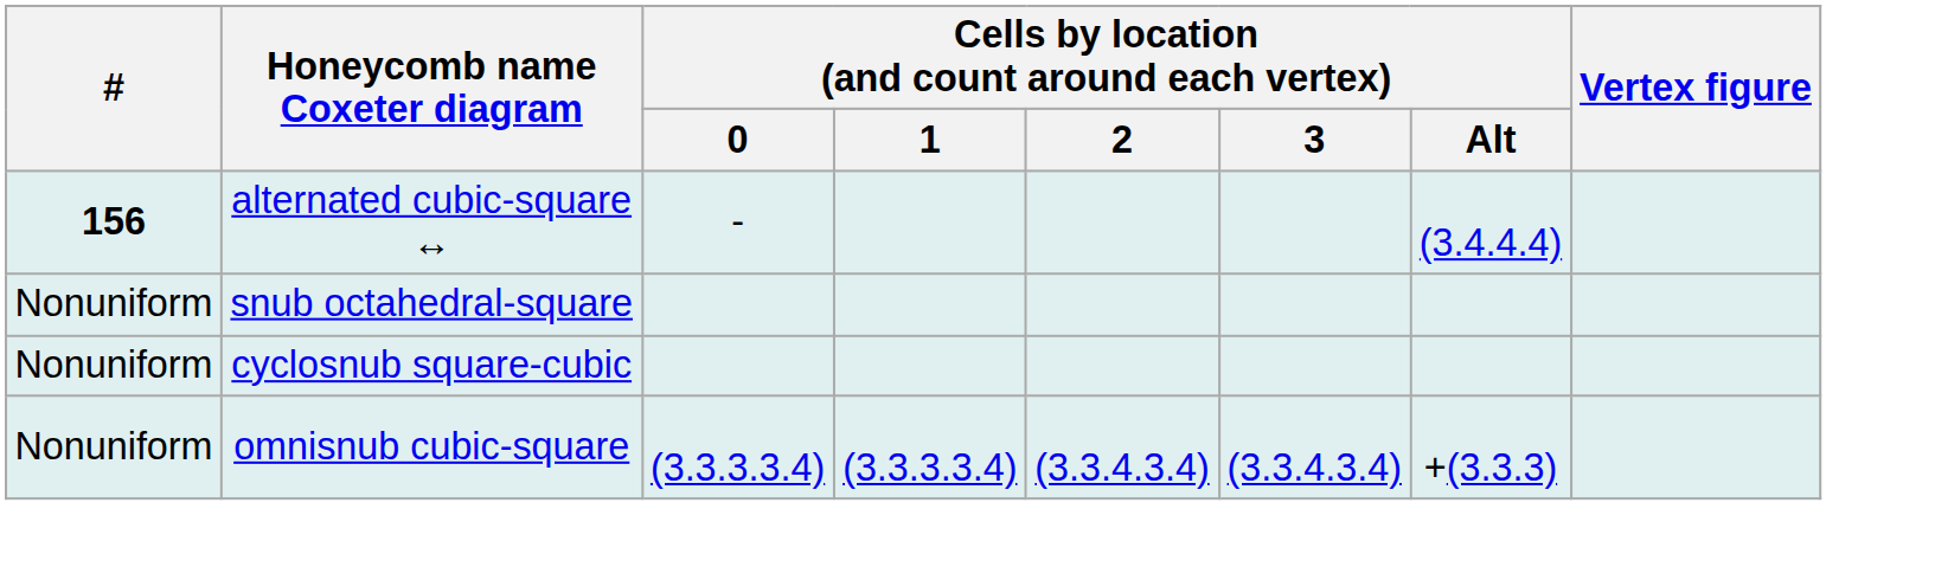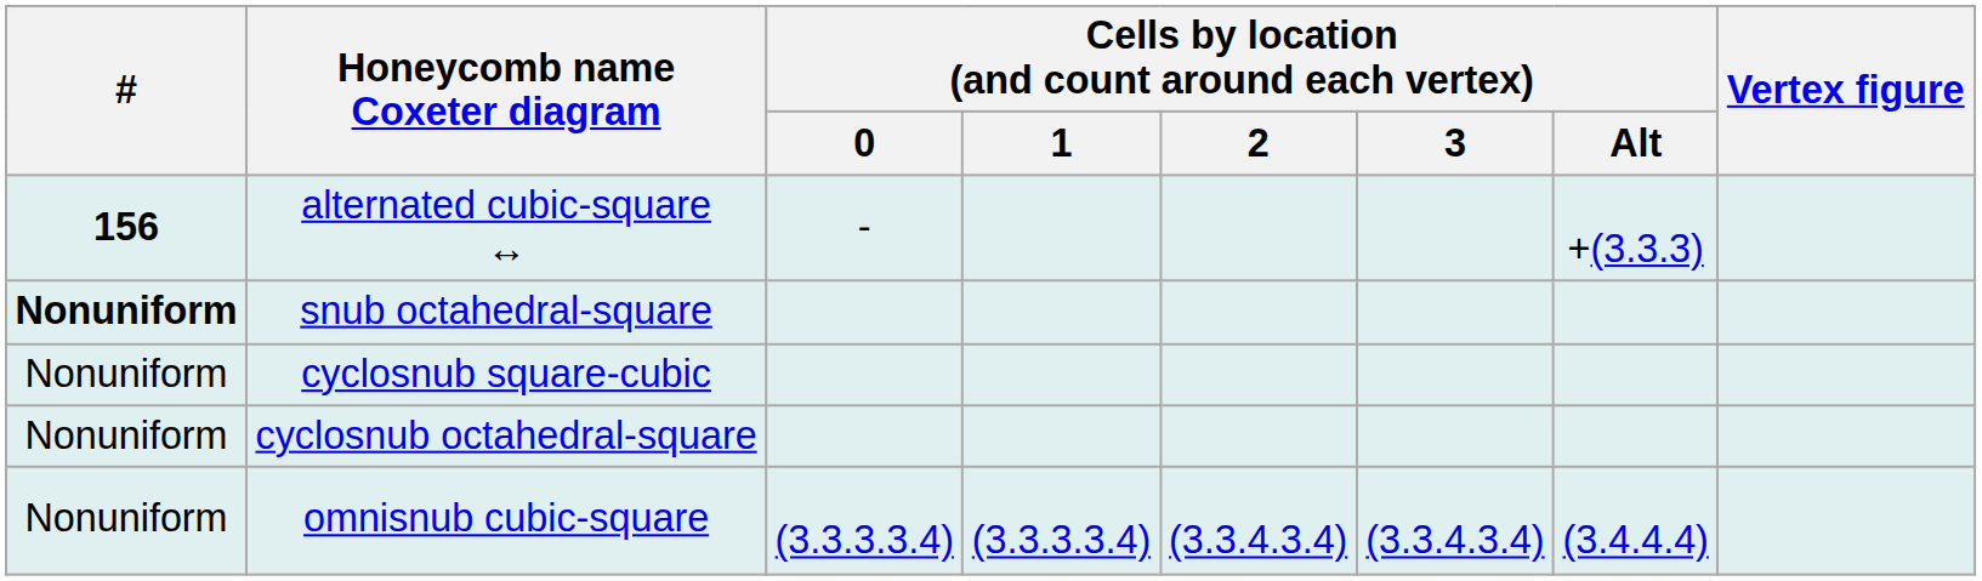alternated cubic-square ↔ | Cells by location (and count around each vertex) / Alt: (3.4.4.4) -> +(3.3.3)
snub octahedral-square | #: normal -> bold
+ row: Nonuniform | cyclosnub octahedral-square
omnisnub cubic-square | Cells by location (and count around each vertex) / Alt: +(3.3.3) -> (3.4.4.4)
